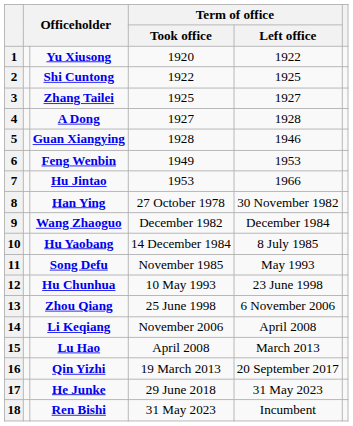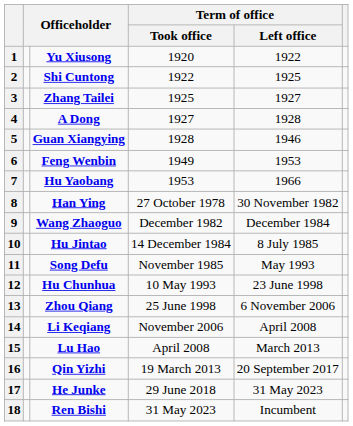7 | column 3: Hu Jintao -> Hu Yaobang
10 | column 3: Hu Yaobang -> Hu Jintao
